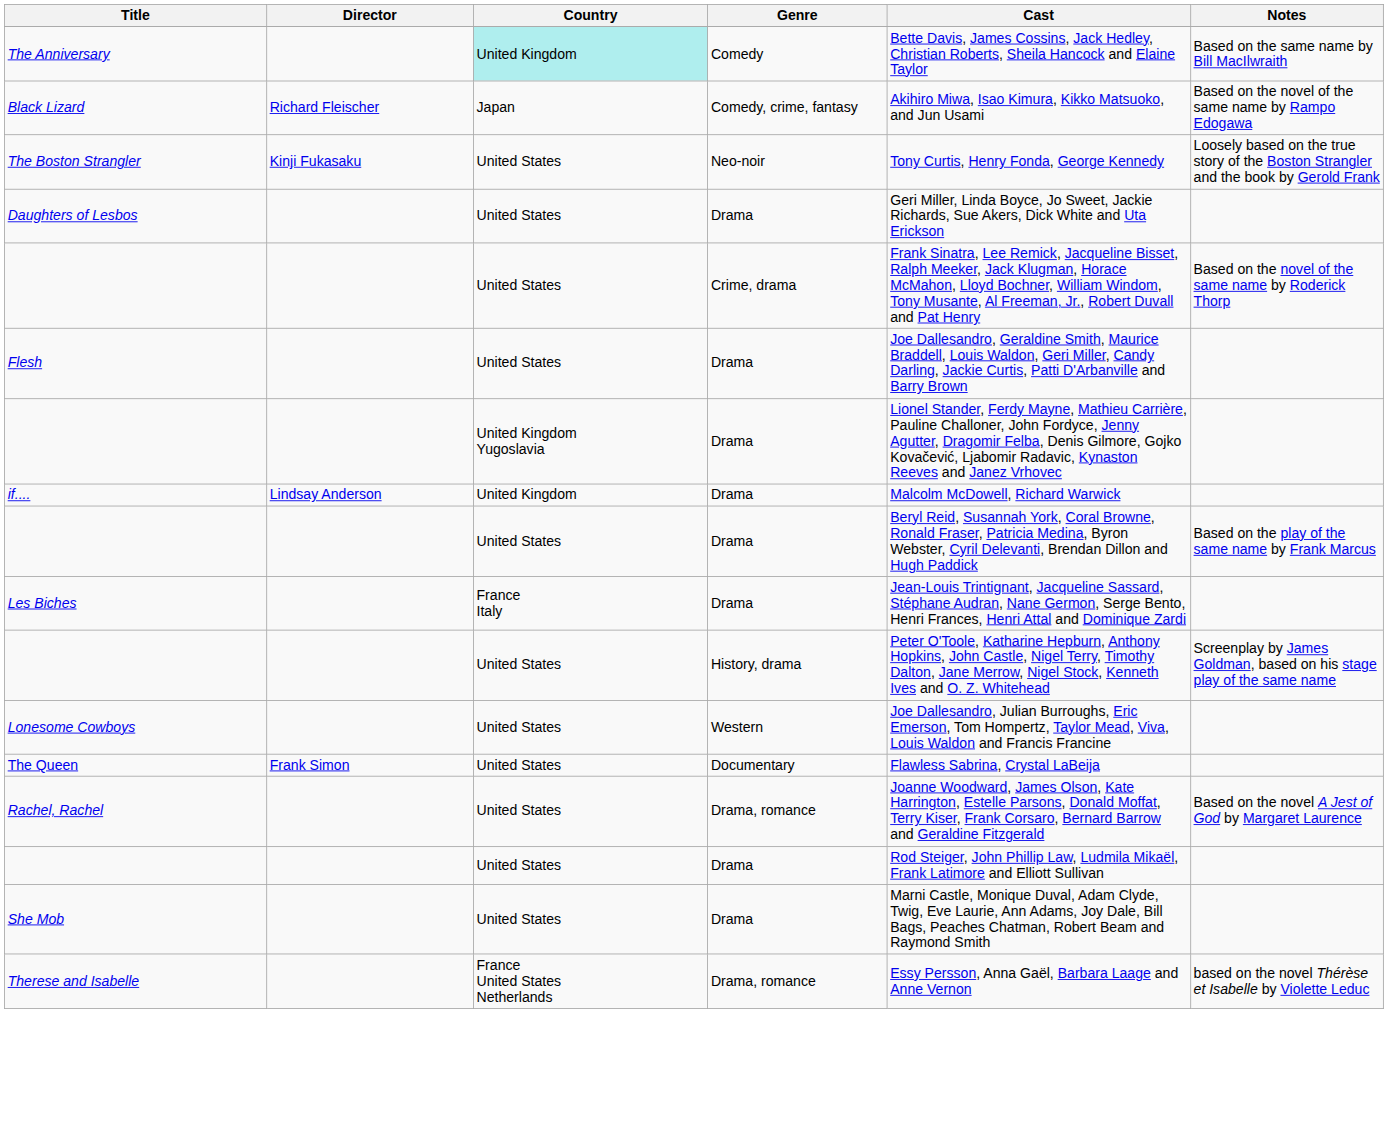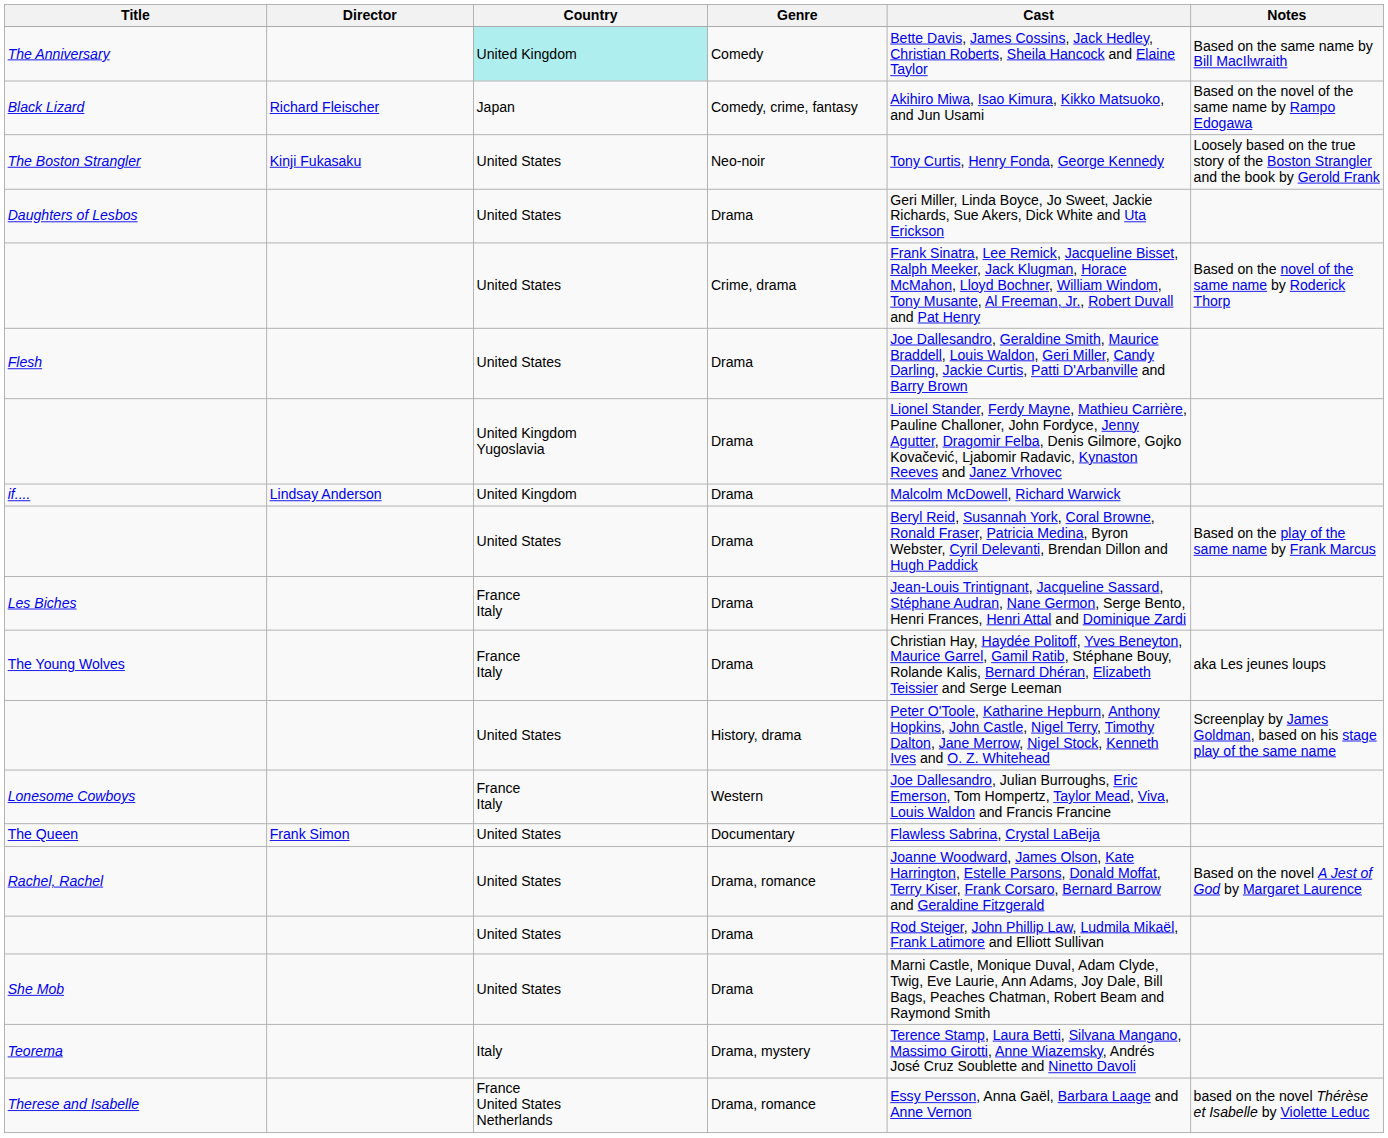+ row: The Young Wolves | France Italy | Drama | Christian Hay, Haydée Politoff, Yves Beneyton, Maurice Garrel, Gamil Ratib, Stéphane Bouy, Rolande Kalis, Bernard Dhéran, Elizabeth Teissier and Serge Leeman | aka Les jeunes loups
Lonesome Cowboys | Country: United States -> France Italy
+ row: Teorema | Italy | Drama, mystery | Terence Stamp, Laura Betti, Silvana Mangano, Massimo Girotti, Anne Wiazemsky, Andrés José Cruz Soublette and Ninetto Davoli
